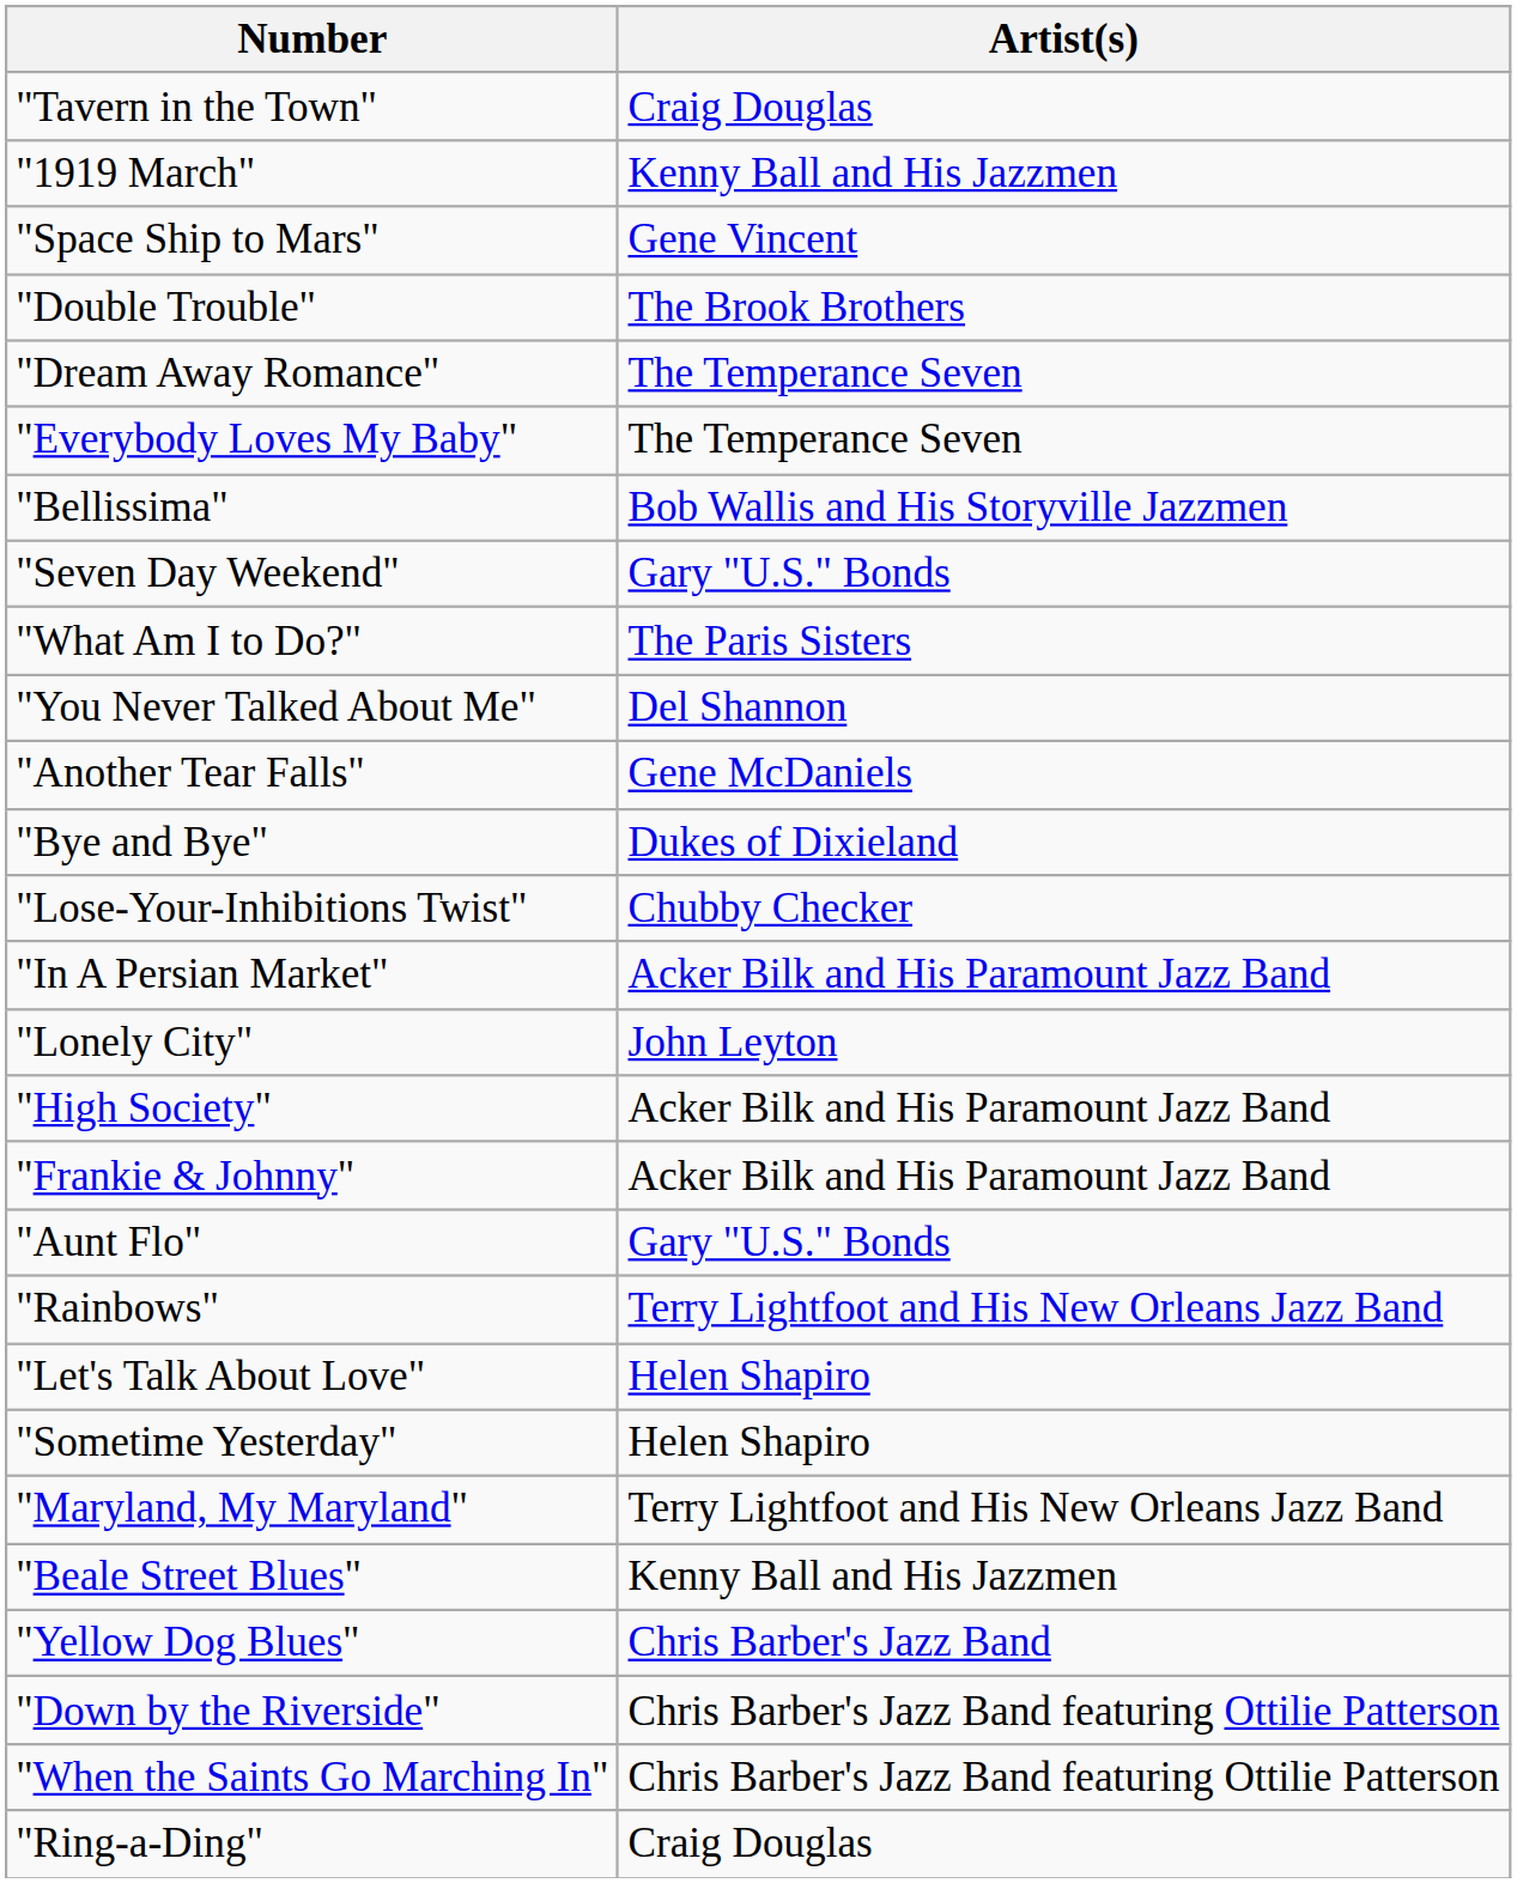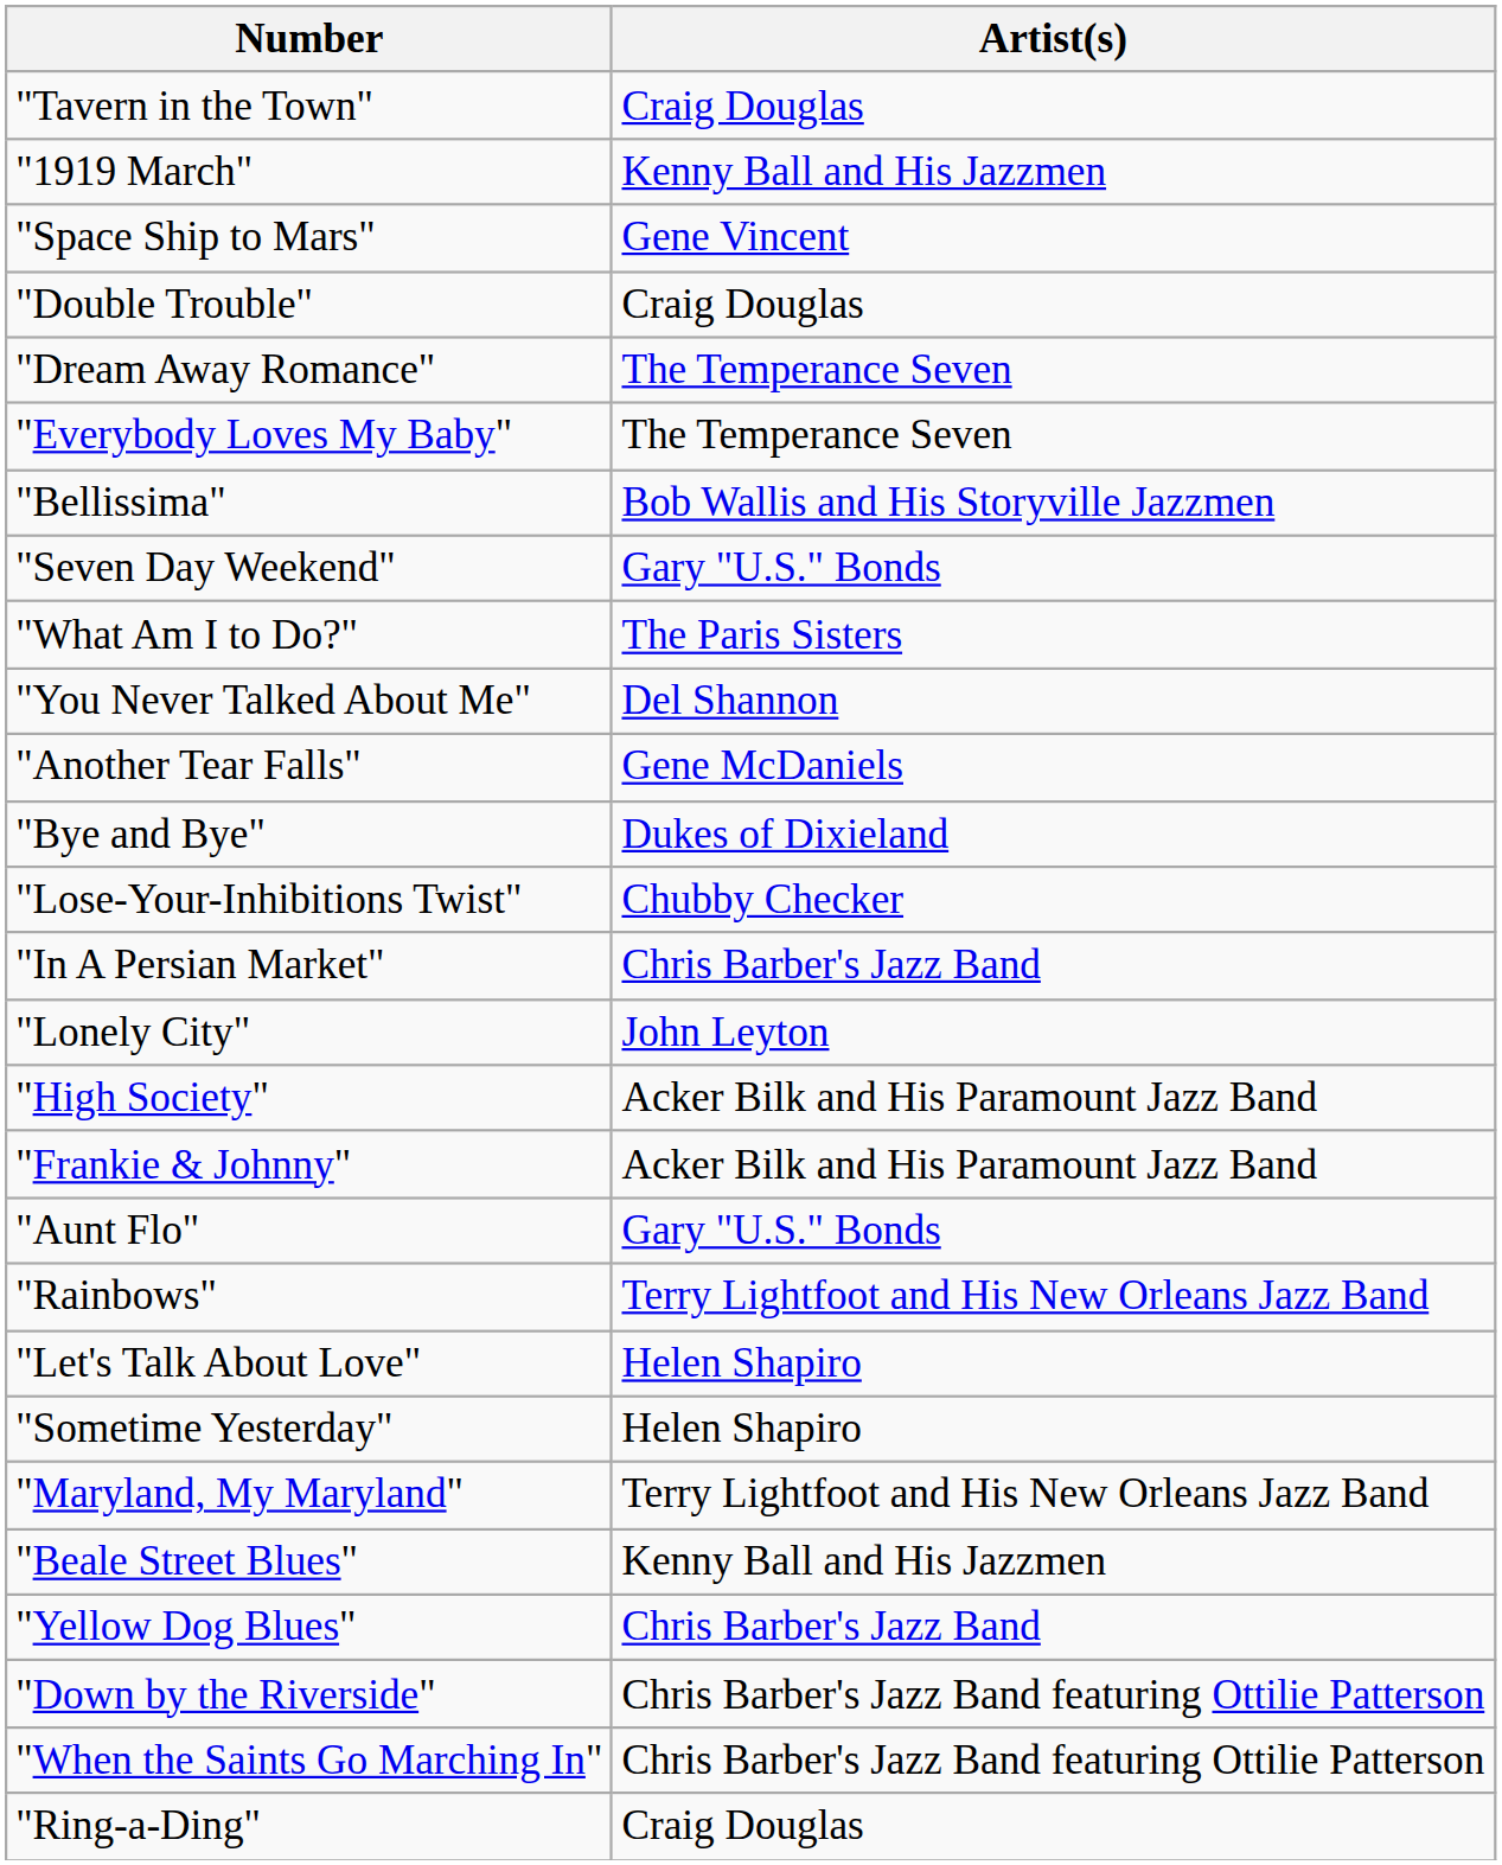"Double Trouble" | Artist(s): The Brook Brothers -> Craig Douglas
"In A Persian Market" | Artist(s): Acker Bilk and His Paramount Jazz Band -> Chris Barber's Jazz Band
